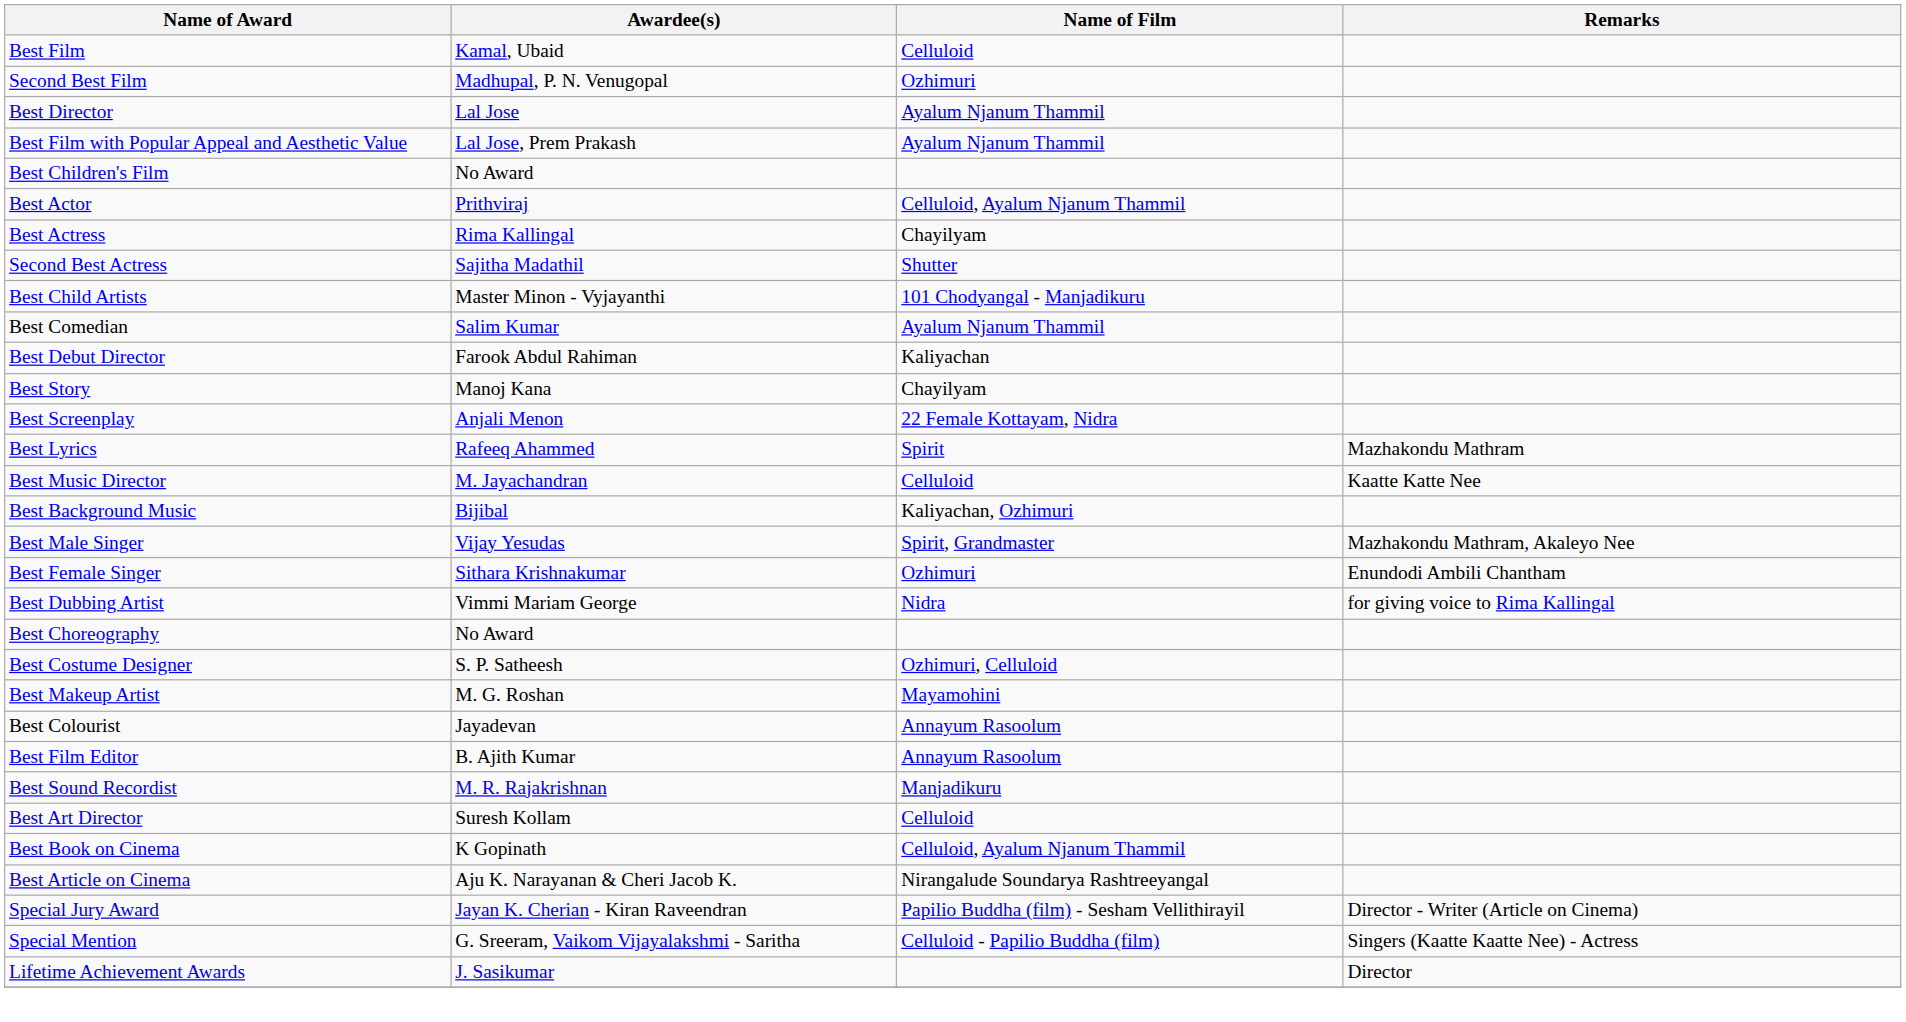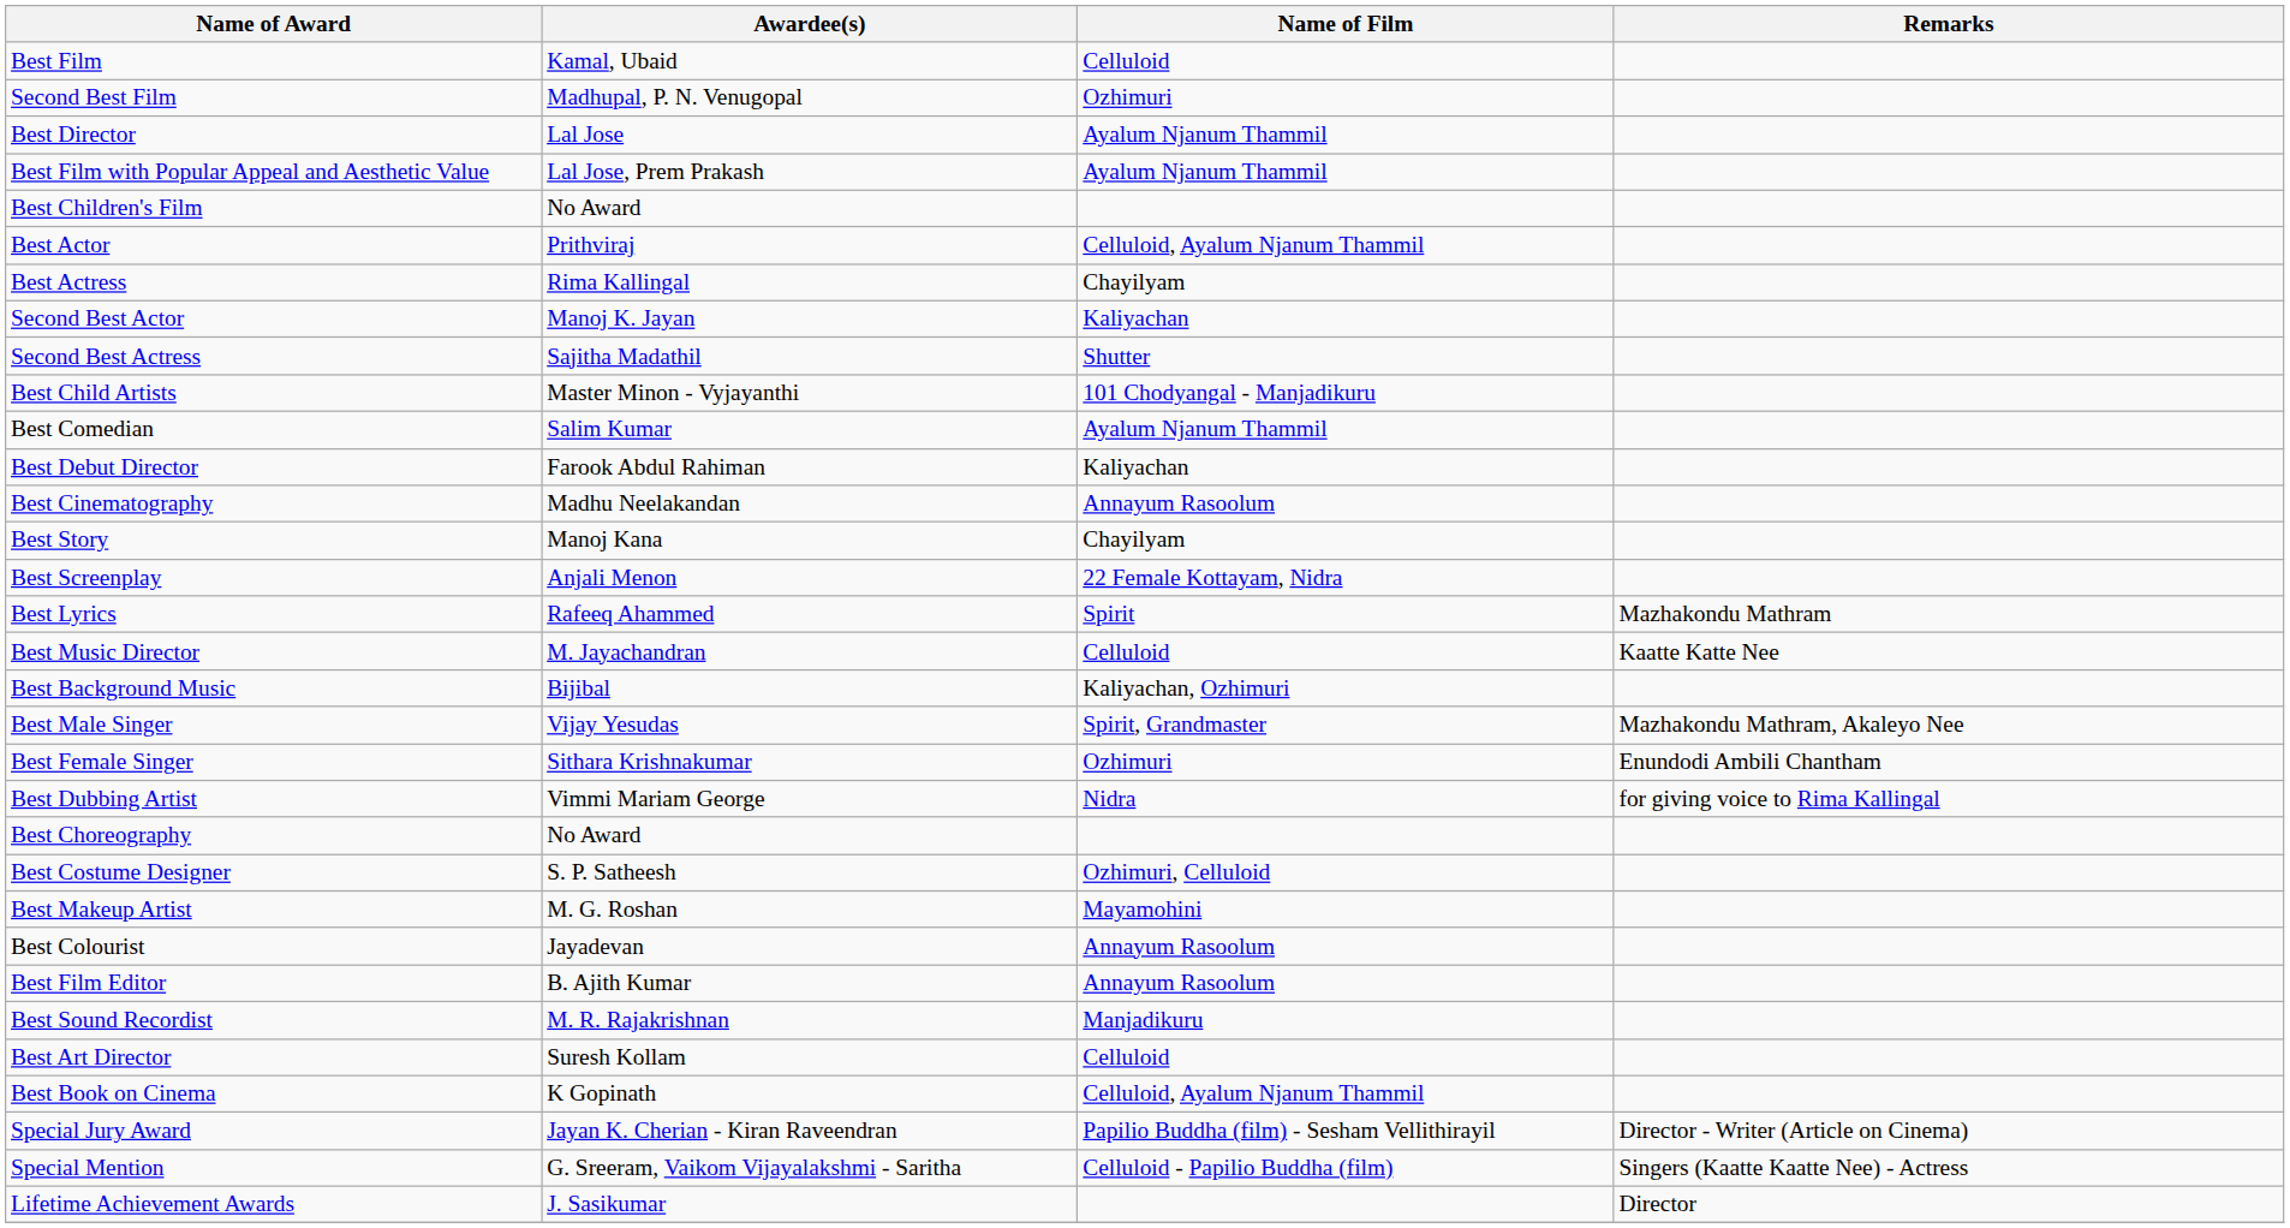+ row: Second Best Actor | Manoj K. Jayan | Kaliyachan
+ row: Best Cinematography | Madhu Neelakandan | Annayum Rasoolum
- row: Best Article on Cinema | Aju K. Narayanan & Cheri Jacob K. | Nirangalude Soundarya Rashtreeyangal
